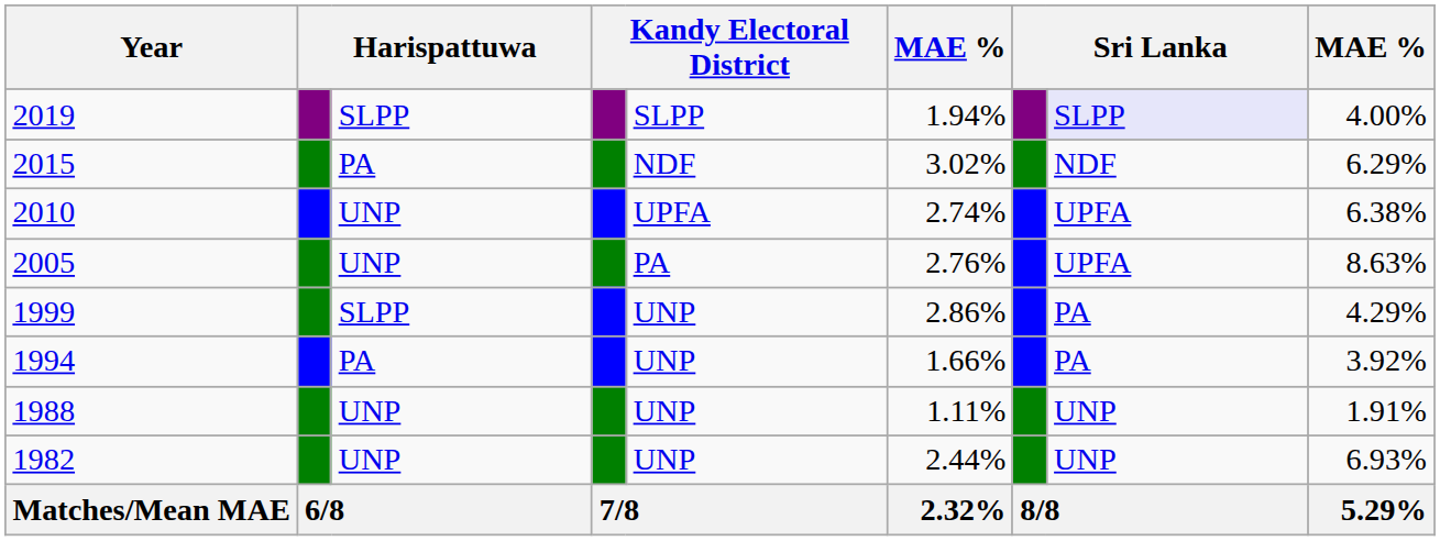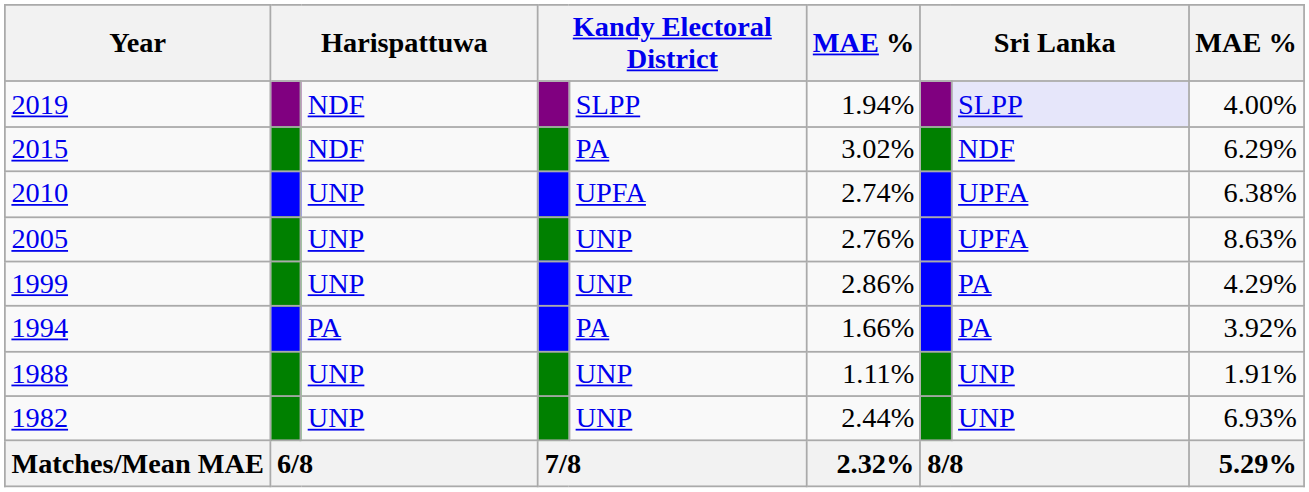2019 | column 3: SLPP -> NDF
2015 | column 3: PA -> NDF
2015 | column 5: NDF -> PA
2005 | column 5: PA -> UNP
1999 | column 3: SLPP -> UNP
1994 | column 5: UNP -> PA
